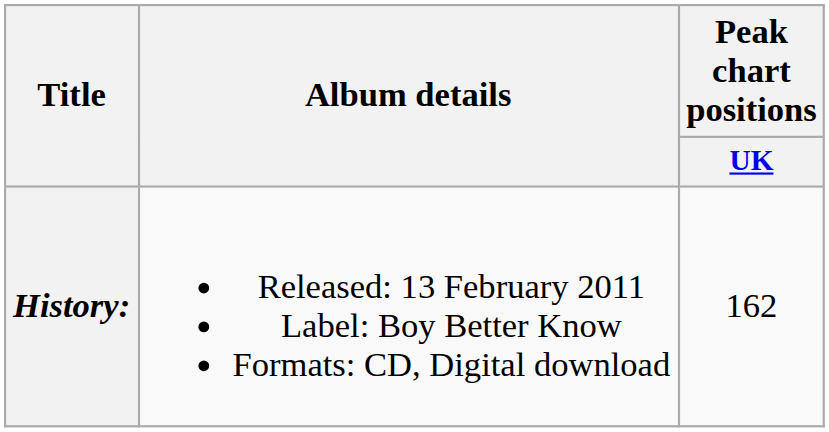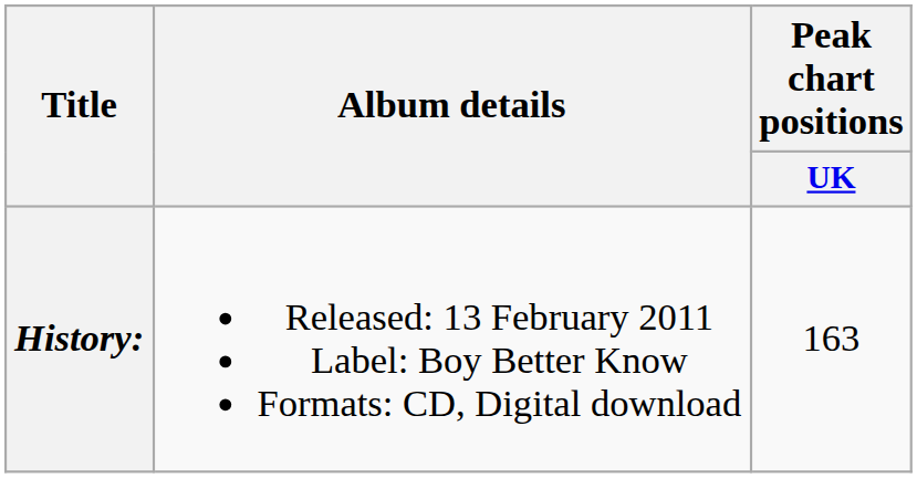History: | Peak chart positions / UK: 162 -> 163
